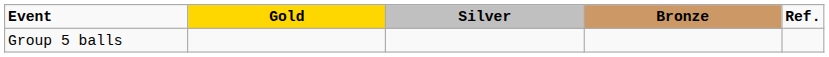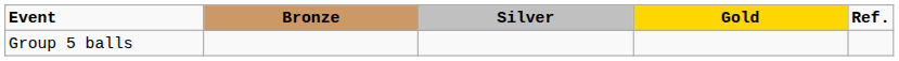columns swapped: Gold <-> Bronze
